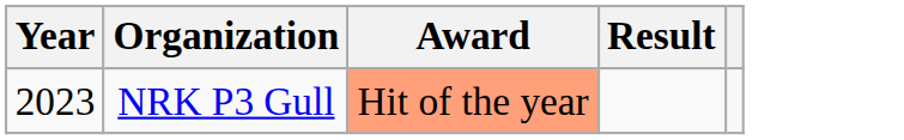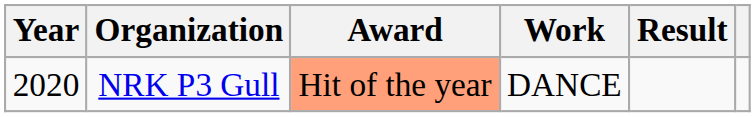+ column: Work | DANCE
NRK P3 Gull | Year: 2023 -> 2020
